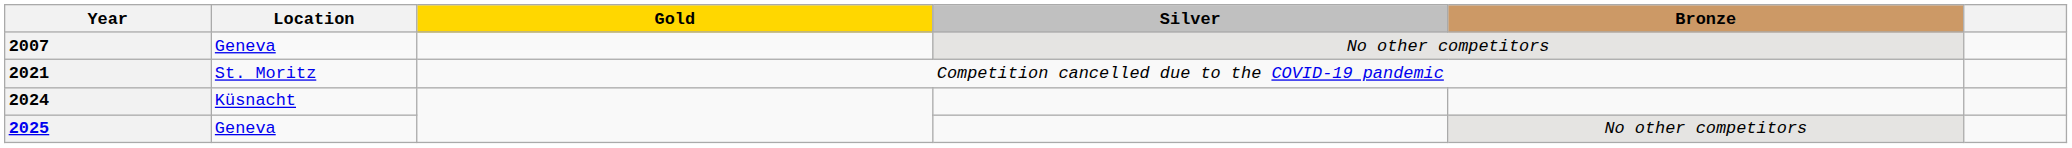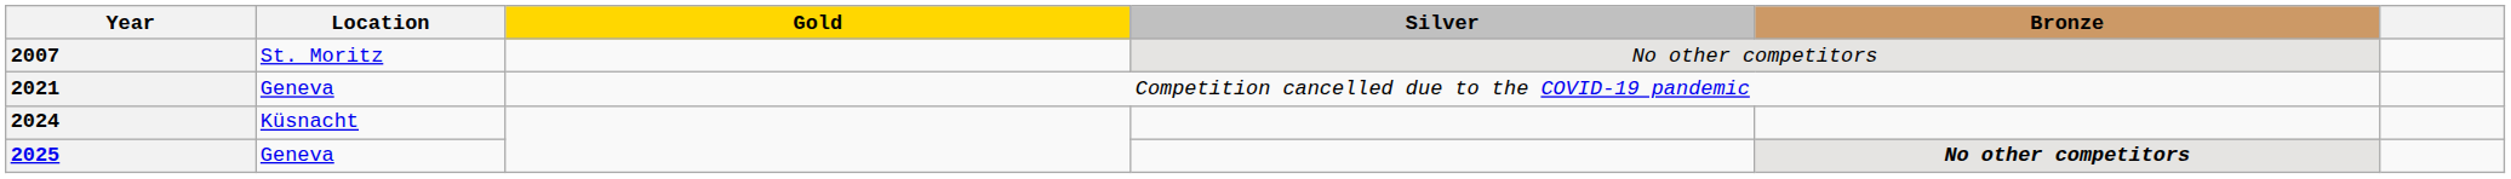2007 | Location: Geneva -> St. Moritz
2021 | Location: St. Moritz -> Geneva
2025 | Bronze: normal -> bold
